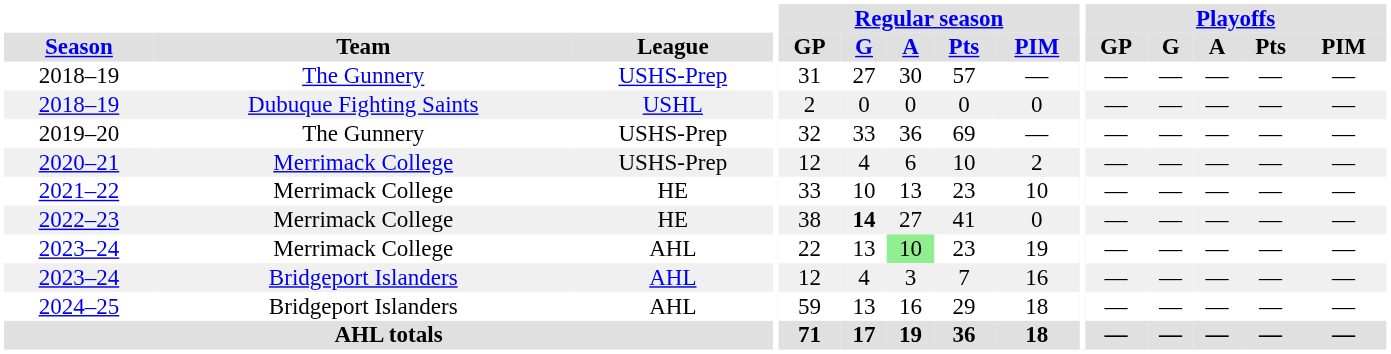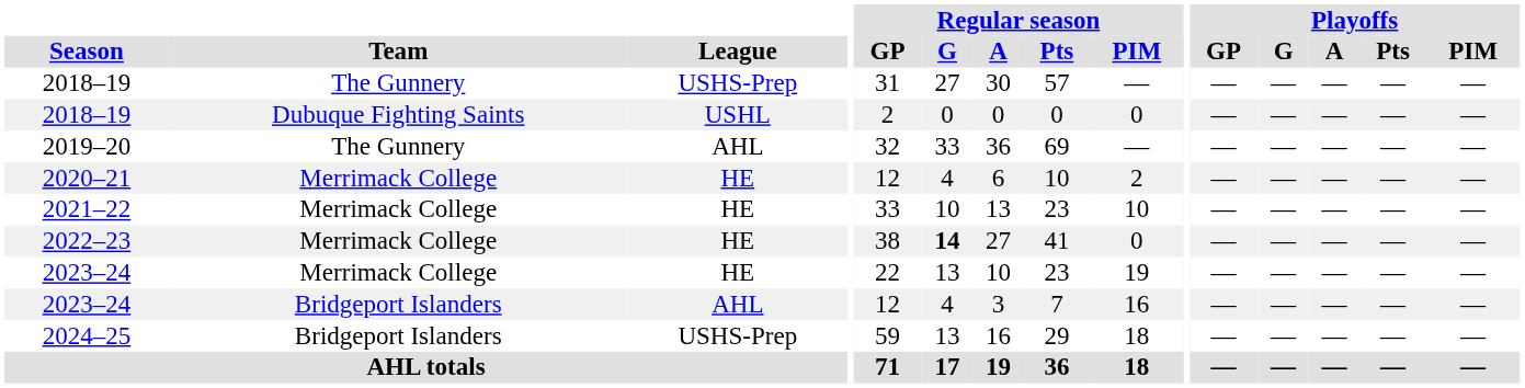2019–20 | League: USHS-Prep -> AHL
2020–21 | League: USHS-Prep -> HE
2023–24 / Merrimack College | League: AHL -> HE
2023–24 / Merrimack College | Regular season / A: lightgreen background -> no background
2024–25 | League: AHL -> USHS-Prep
